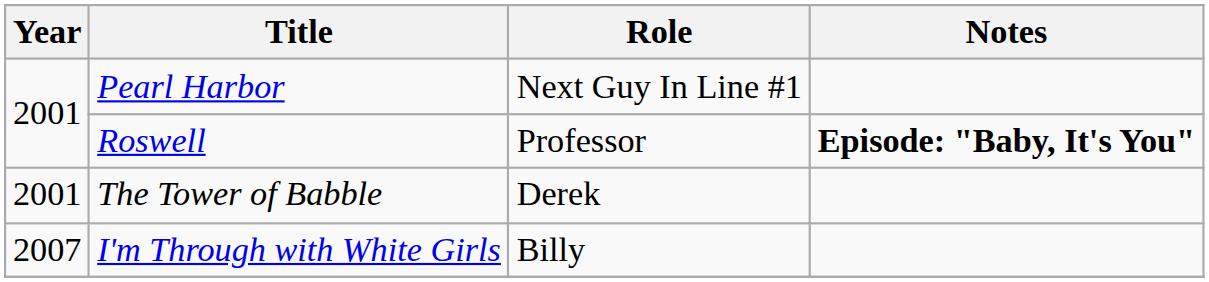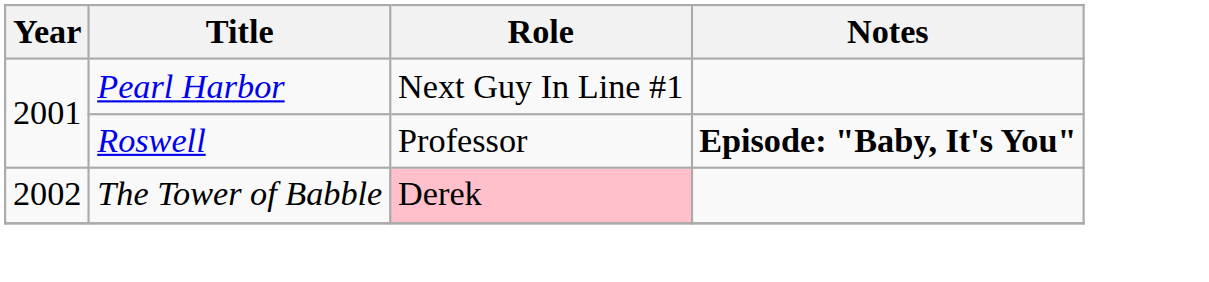The Tower of Babble | Year: 2001 -> 2002
The Tower of Babble | Role: no background -> pink background
- row: 2007 | I'm Through with White Girls | Billy
